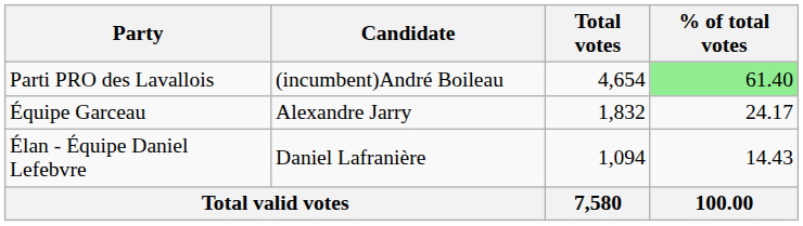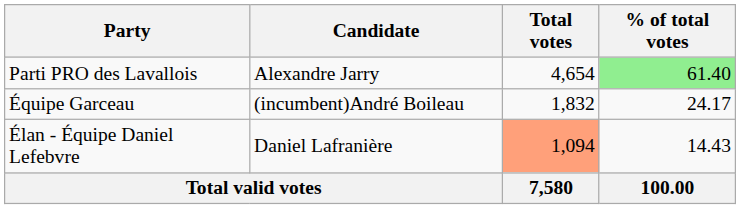Parti PRO des Lavallois | Candidate: (incumbent)André Boileau -> Alexandre Jarry
Équipe Garceau | Candidate: Alexandre Jarry -> (incumbent)André Boileau
Élan - Équipe Daniel Lefebvre | Total votes: no background -> lightsalmon background
